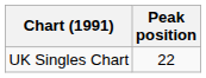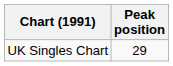UK Singles Chart | Peak position: 22 -> 29
